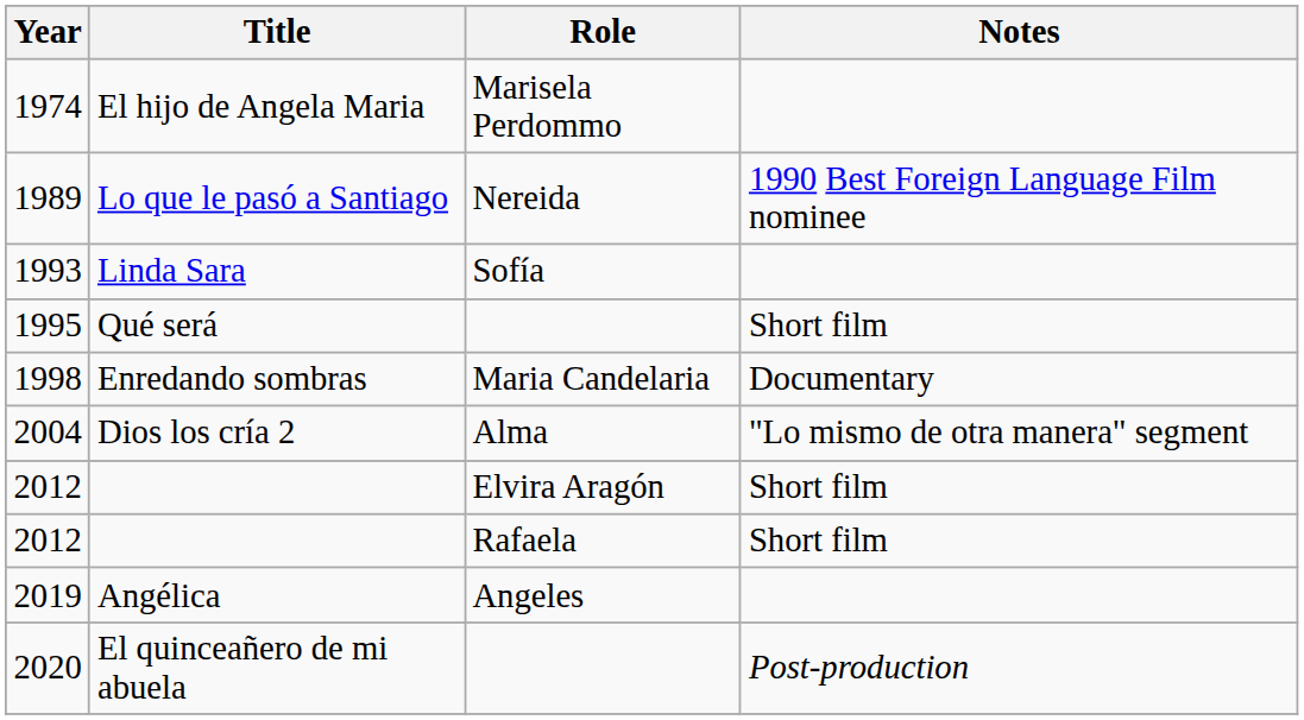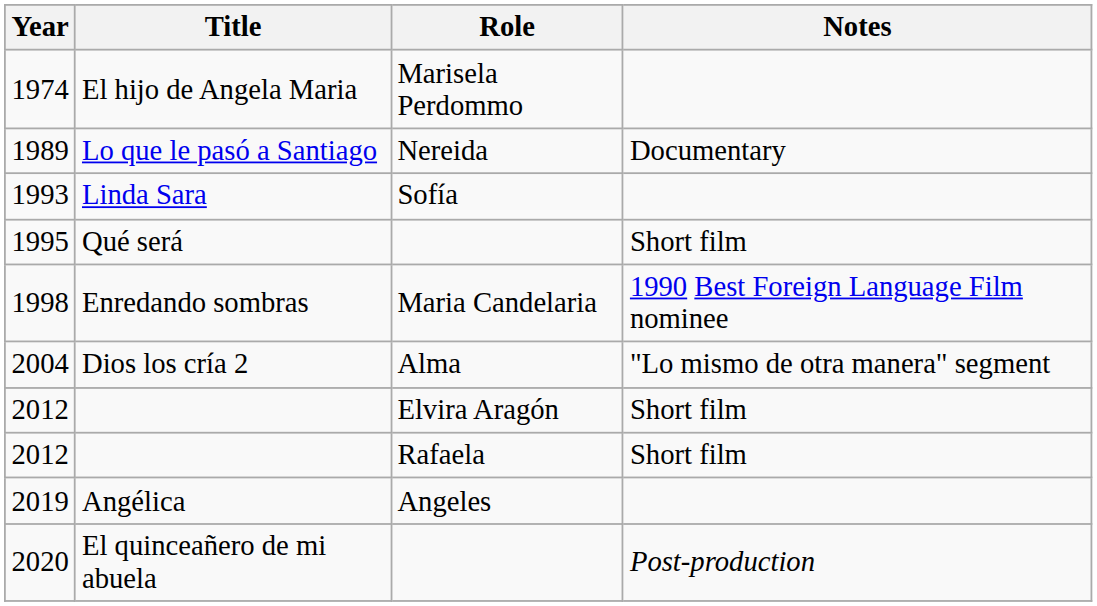Lo que le pasó a Santiago | Notes: 1990 Best Foreign Language Film nominee -> Documentary
Enredando sombras | Notes: Documentary -> 1990 Best Foreign Language Film nominee
